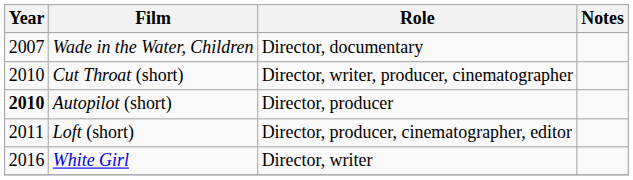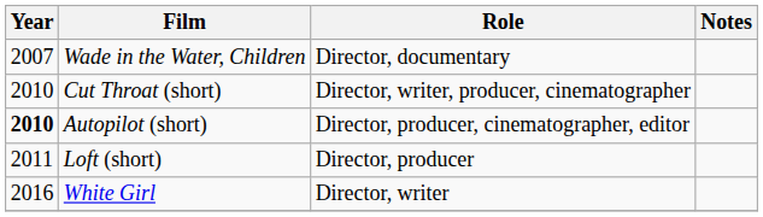Autopilot (short) | Role: Director, producer -> Director, producer, cinematographer, editor
Loft (short) | Role: Director, producer, cinematographer, editor -> Director, producer
